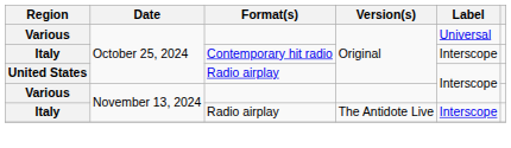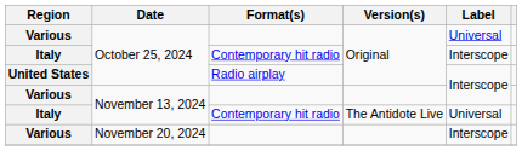Italy / November 13, 2024 | Format(s): Radio airplay -> Contemporary hit radio
Italy / November 13, 2024 | Label: Interscope -> Universal
+ row: Various | November 20, 2024 | Interscope
